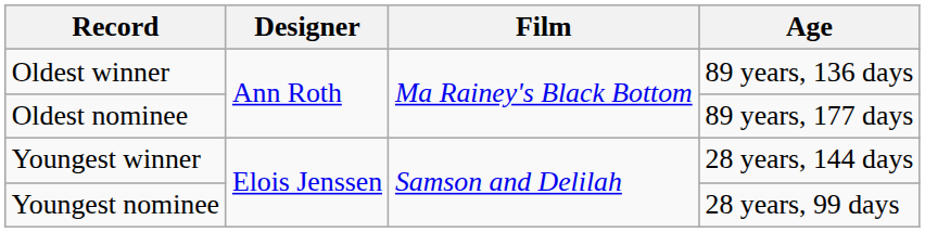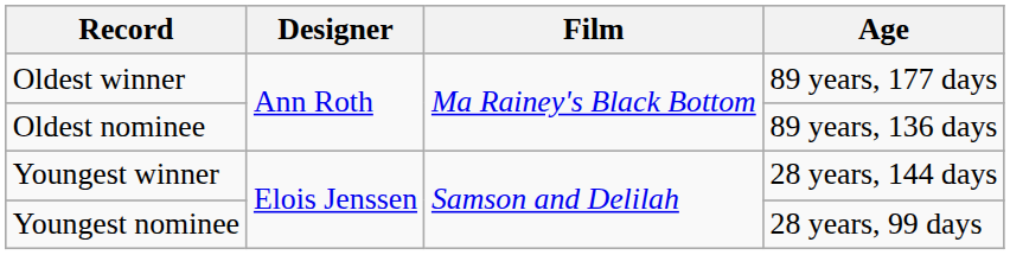Oldest winner | Age: 89 years, 136 days -> 89 years, 177 days
Oldest nominee | Age: 89 years, 177 days -> 89 years, 136 days
